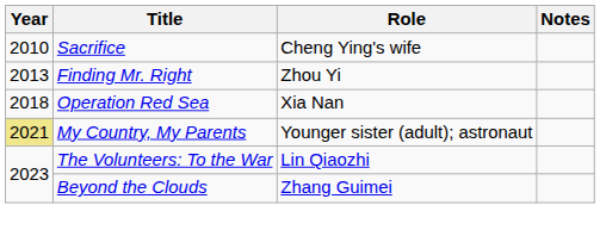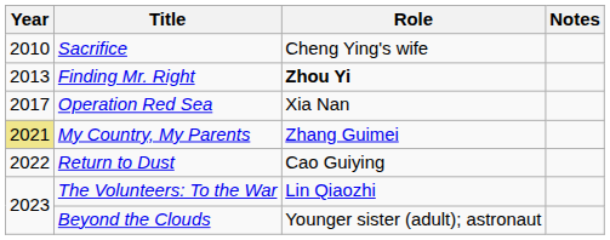Finding Mr. Right | Role: normal -> bold
Operation Red Sea | Year: 2018 -> 2017
My Country, My Parents | Role: Younger sister (adult); astronaut -> Zhang Guimei
+ row: 2022 | Return to Dust | Cao Guiying
Beyond the Clouds | Role: Zhang Guimei -> Younger sister (adult); astronaut
